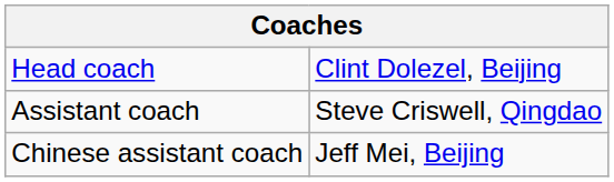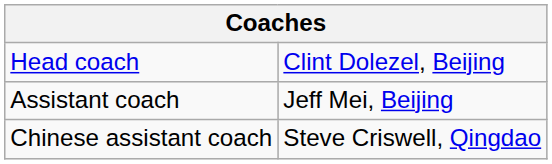Assistant coach | column 2: Steve Criswell, Qingdao -> Jeff Mei, Beijing
Chinese assistant coach | column 2: Jeff Mei, Beijing -> Steve Criswell, Qingdao
